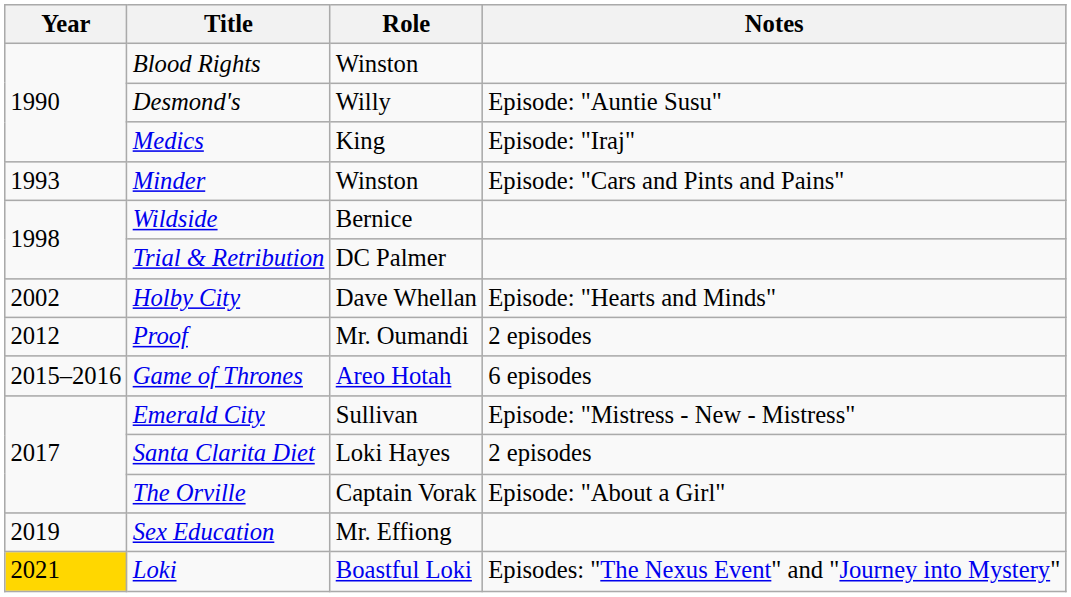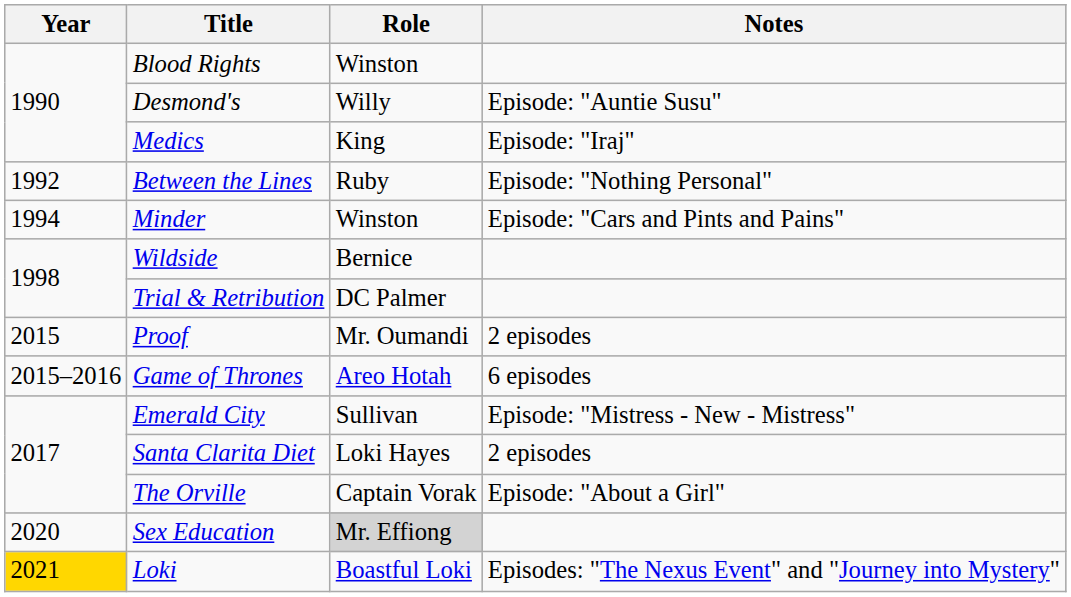+ row: 1992 | Between the Lines | Ruby | Episode: "Nothing Personal"
Minder | Year: 1993 -> 1994
- row: 2002 | Holby City | Dave Whellan | Episode: "Hearts and Minds"
Proof | Year: 2012 -> 2015
Sex Education | Year: 2019 -> 2020
Sex Education | Role: no background -> lightgrey background
